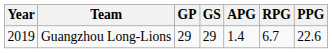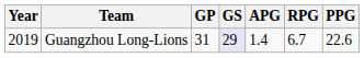Guangzhou Long-Lions | GP: 29 -> 31
Guangzhou Long-Lions | GS: no background -> lavender background
